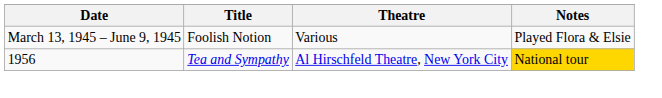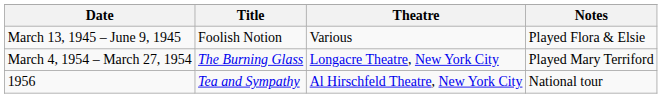+ row: March 4, 1954 – March 27, 1954 | The Burning Glass | Longacre Theatre, New York City | Played Mary Terriford
1956 | Notes: gold background -> no background
